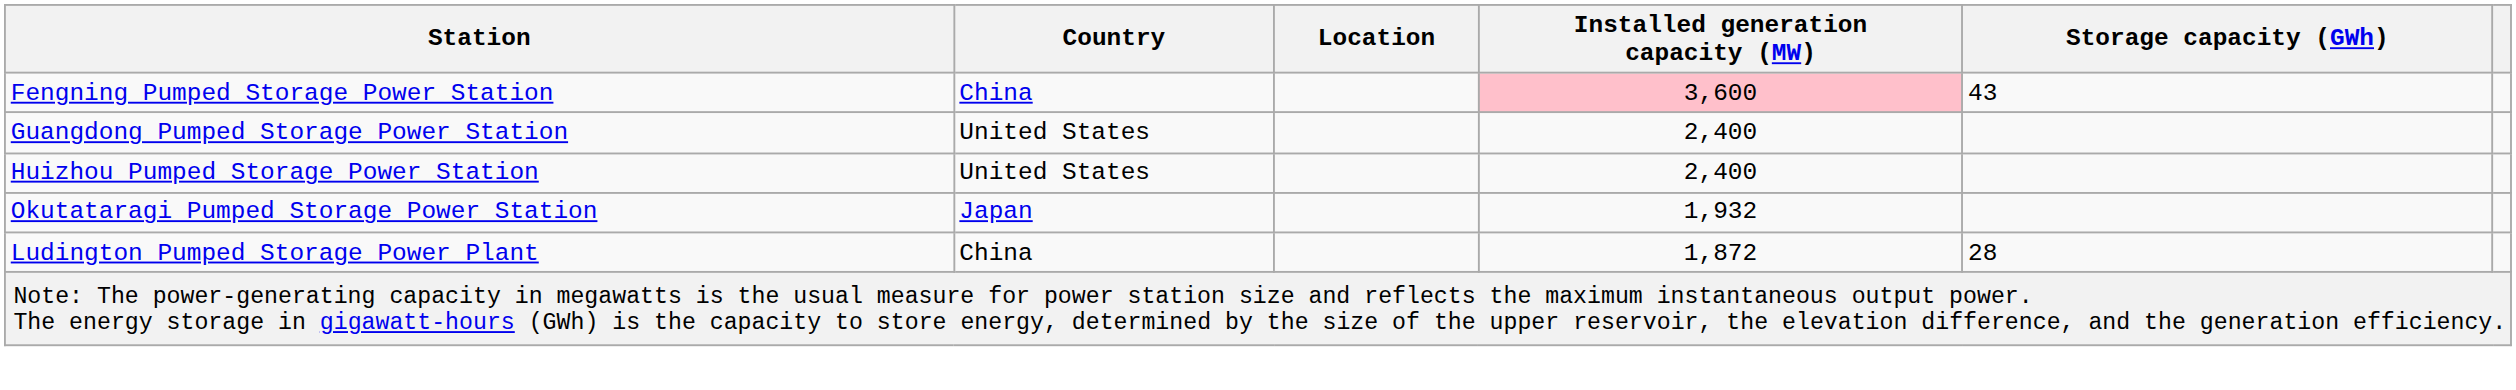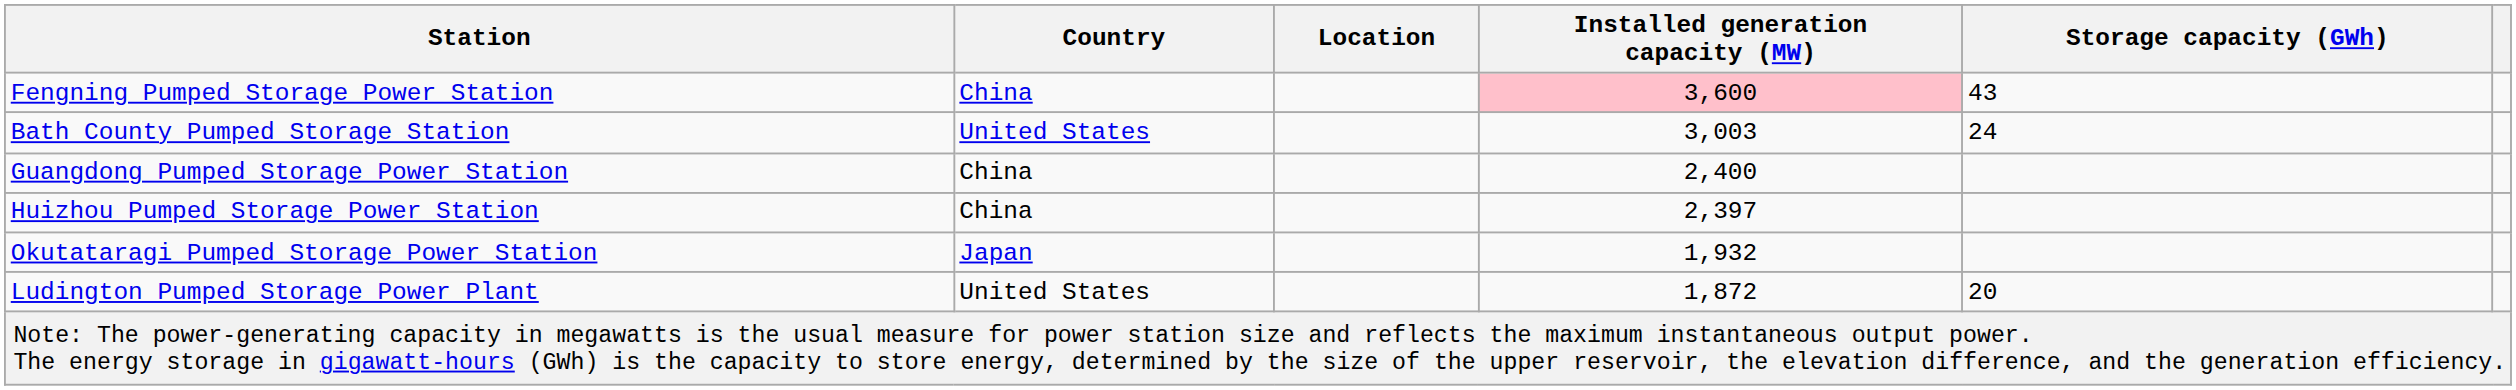+ row: Bath County Pumped Storage Station | United States | 3,003 | 24
Guangdong Pumped Storage Power Station | Country: United States -> China
Huizhou Pumped Storage Power Station | Country: United States -> China
Huizhou Pumped Storage Power Station | Installed generation capacity (MW): 2,400 -> 2,397
Ludington Pumped Storage Power Plant | Country: China -> United States
Ludington Pumped Storage Power Plant | Storage capacity (GWh): 28 -> 20
